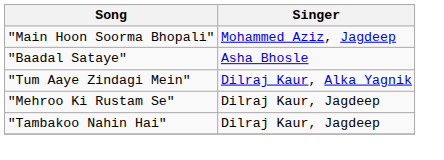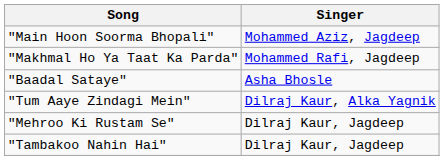+ row: "Makhmal Ho Ya Taat Ka Parda" | Mohammed Rafi, Jagdeep
